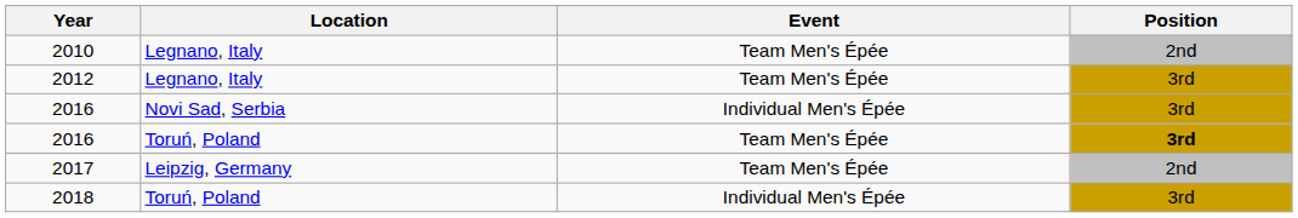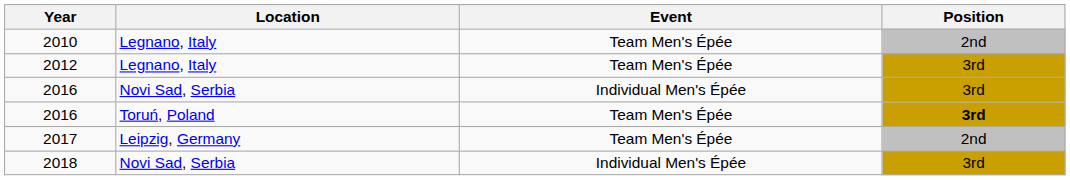2018 | Location: Toruń, Poland -> Novi Sad, Serbia
